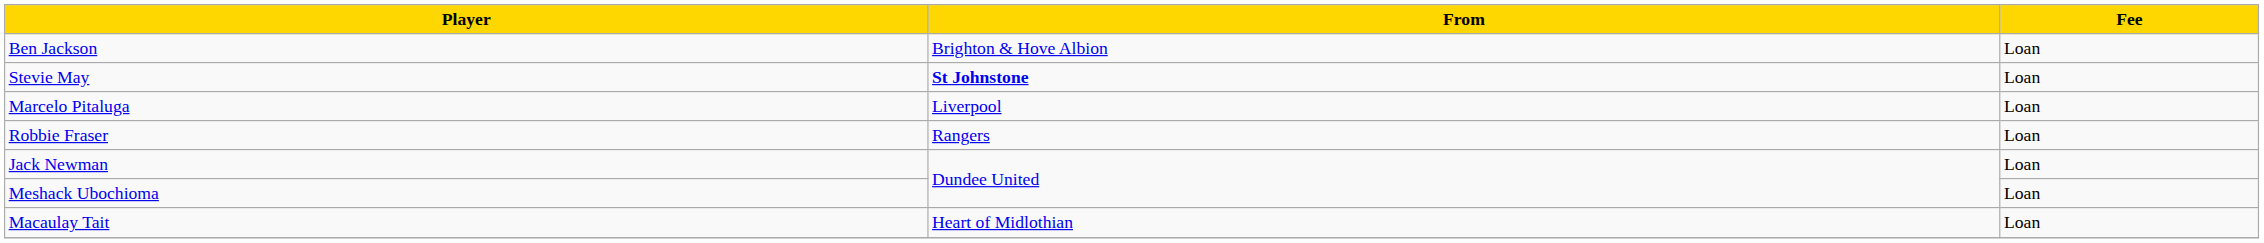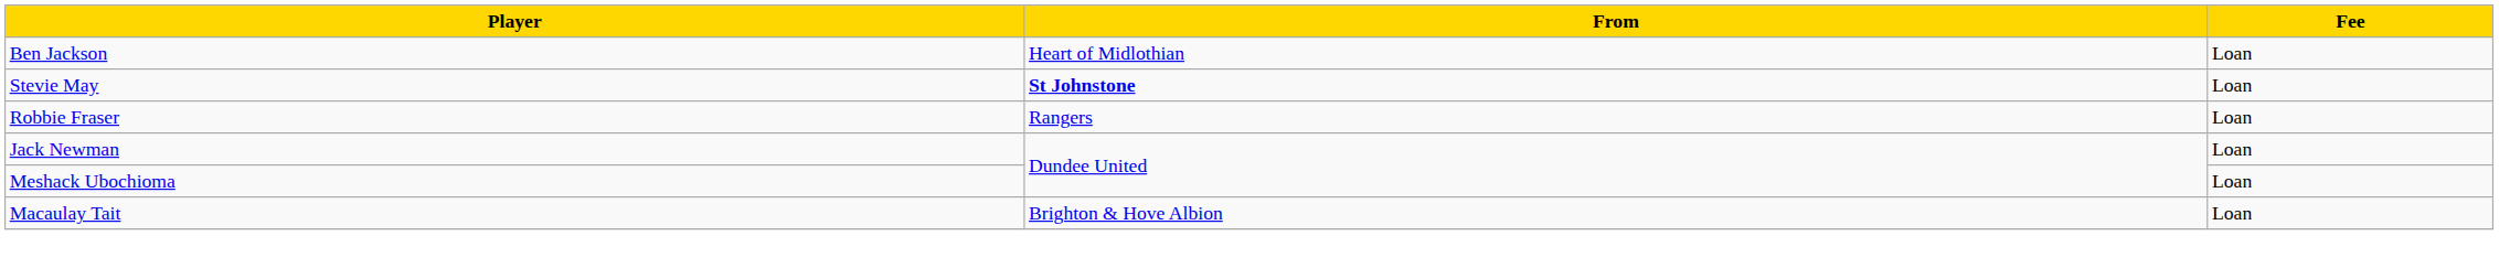Ben Jackson | From: Brighton & Hove Albion -> Heart of Midlothian
- row: Marcelo Pitaluga | Liverpool | Loan
Macaulay Tait | From: Heart of Midlothian -> Brighton & Hove Albion
